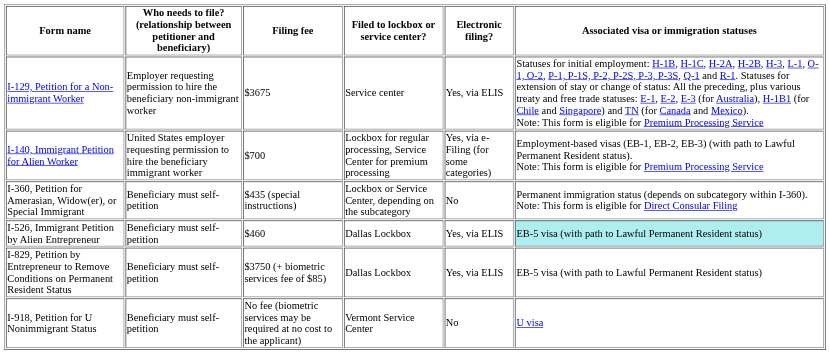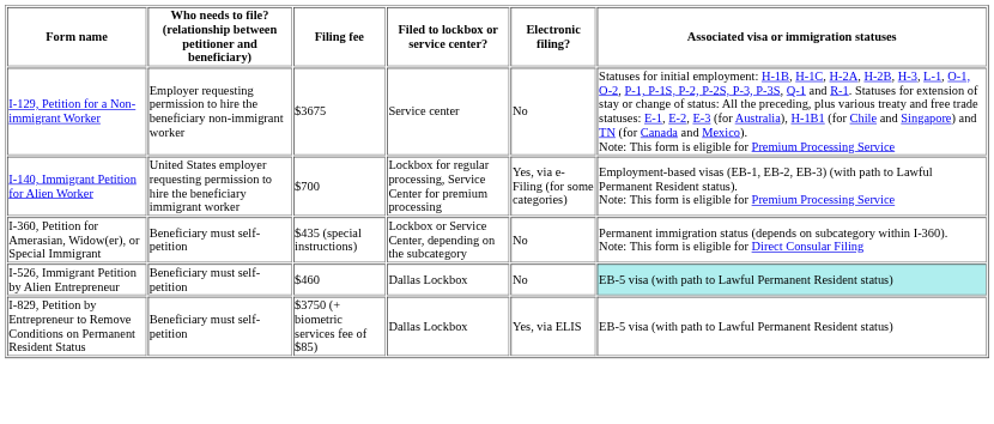I-129, Petition for a Non-immigrant Worker | Electronic filing?: Yes, via ELIS -> No
I-526, Immigrant Petition by Alien Entrepreneur | Electronic filing?: Yes, via ELIS -> No
- row: I-918, Petition for U Nonimmigrant Status | Beneficiary must self-petition | No fee (biometric services may be required at no cost to the applicant) | Vermont Service Center | No | U visa
